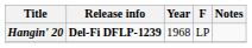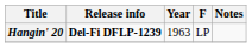Hangin' 20 | Year: 1968 -> 1963
